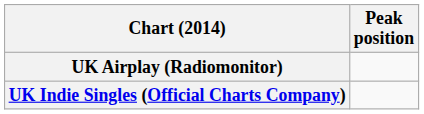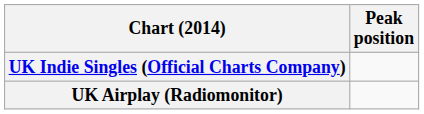rows swapped: UK Airplay (Radiomonitor) <-> UK Indie Singles (Official Charts Company)
